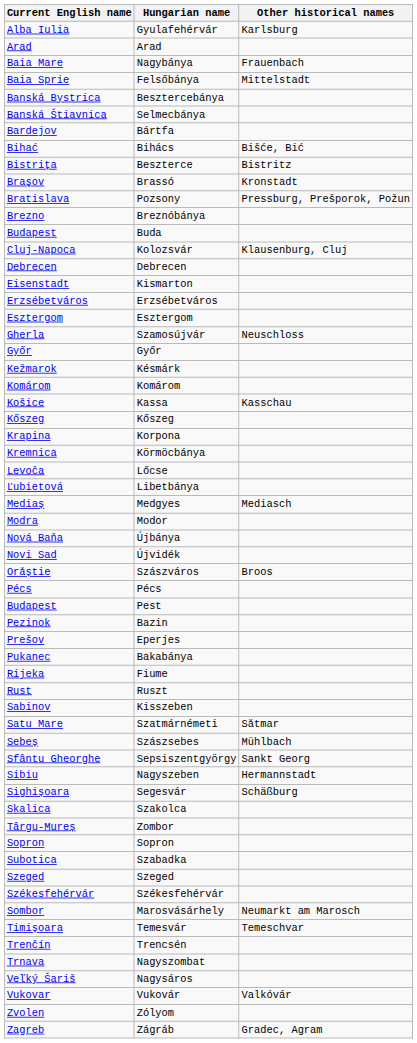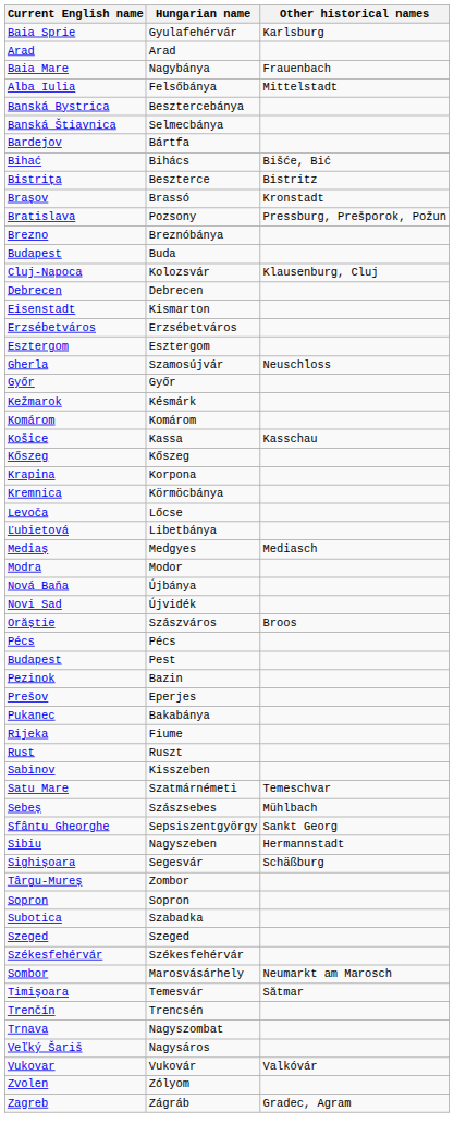Gyulafehérvár | Current English name: Alba Iulia -> Baia Sprie
Felsőbánya | Current English name: Baia Sprie -> Alba Iulia
Szatmárnémeti | Other historical names: Sătmar -> Temeschvar
- row: Skalica | Szakolca
Temesvár | Other historical names: Temeschvar -> Sătmar
